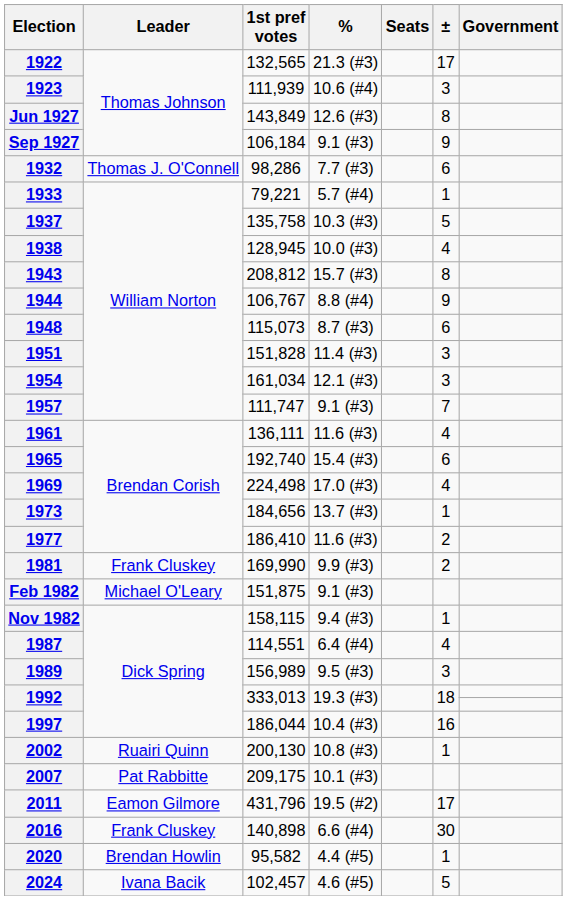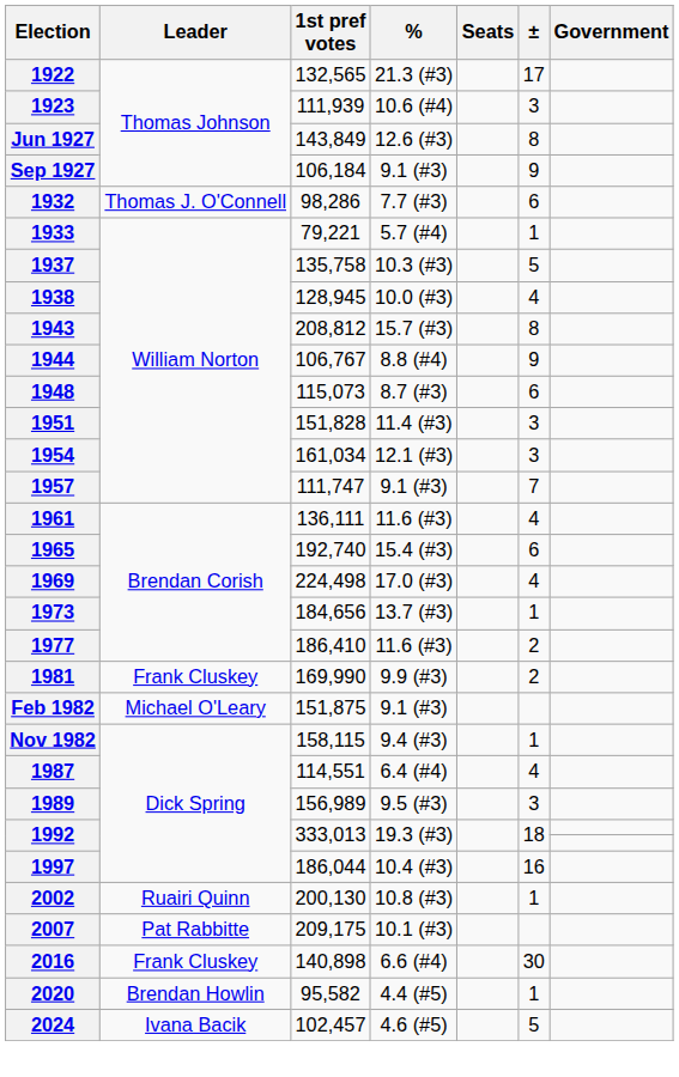- row: 2011 | Eamon Gilmore | 431,796 | 19.5 (#2) | 17
